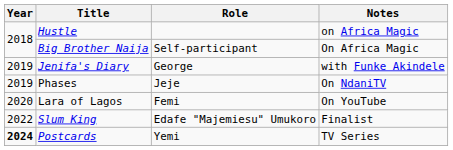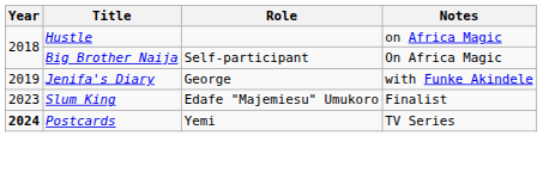- row: 2019 | Phases | Jeje | On NdaniTV
- row: 2020 | Lara of Lagos | Femi | On YouTube
Slum King | Year: 2022 -> 2023
